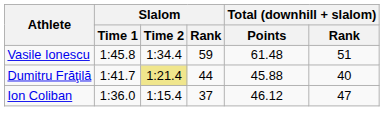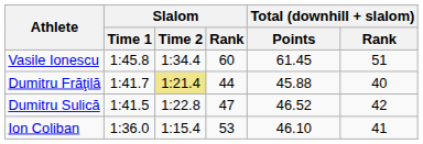Vasile Ionescu | Slalom / Rank: 59 -> 60
Vasile Ionescu | Total (downhill + slalom) / Points: 61.48 -> 61.45
+ row: Dumitru Sulică | 1:41.5 | 1:22.8 | 47 | 46.52 | 42
Ion Coliban | Slalom / Rank: 37 -> 53
Ion Coliban | Total (downhill + slalom) / Points: 46.12 -> 46.10
Ion Coliban | Total (downhill + slalom) / Rank: 47 -> 41
